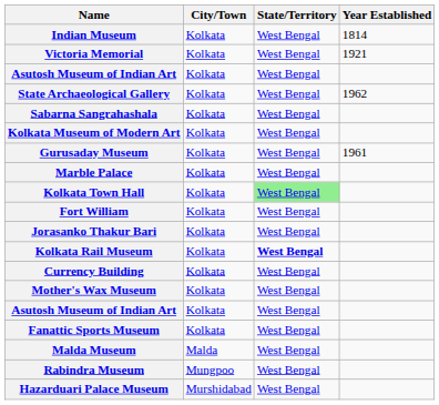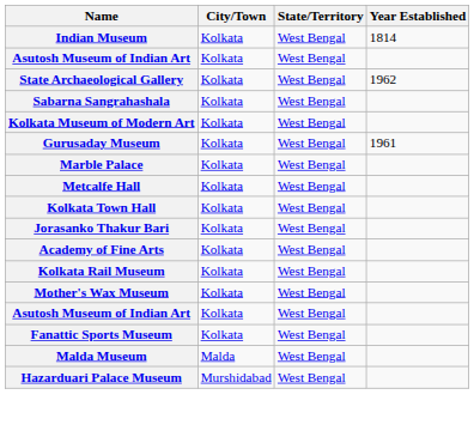- row: Victoria Memorial | Kolkata | West Bengal | 1921
+ row: Metcalfe Hall | Kolkata | West Bengal
Kolkata Town Hall | State/Territory: lightgreen background -> no background
- row: Fort William | Kolkata | West Bengal
+ row: Academy of Fine Arts | Kolkata | West Bengal
Kolkata Rail Museum | State/Territory: bold -> normal
- row: Currency Building | Kolkata | West Bengal
- row: Rabindra Museum | Mungpoo | West Bengal
